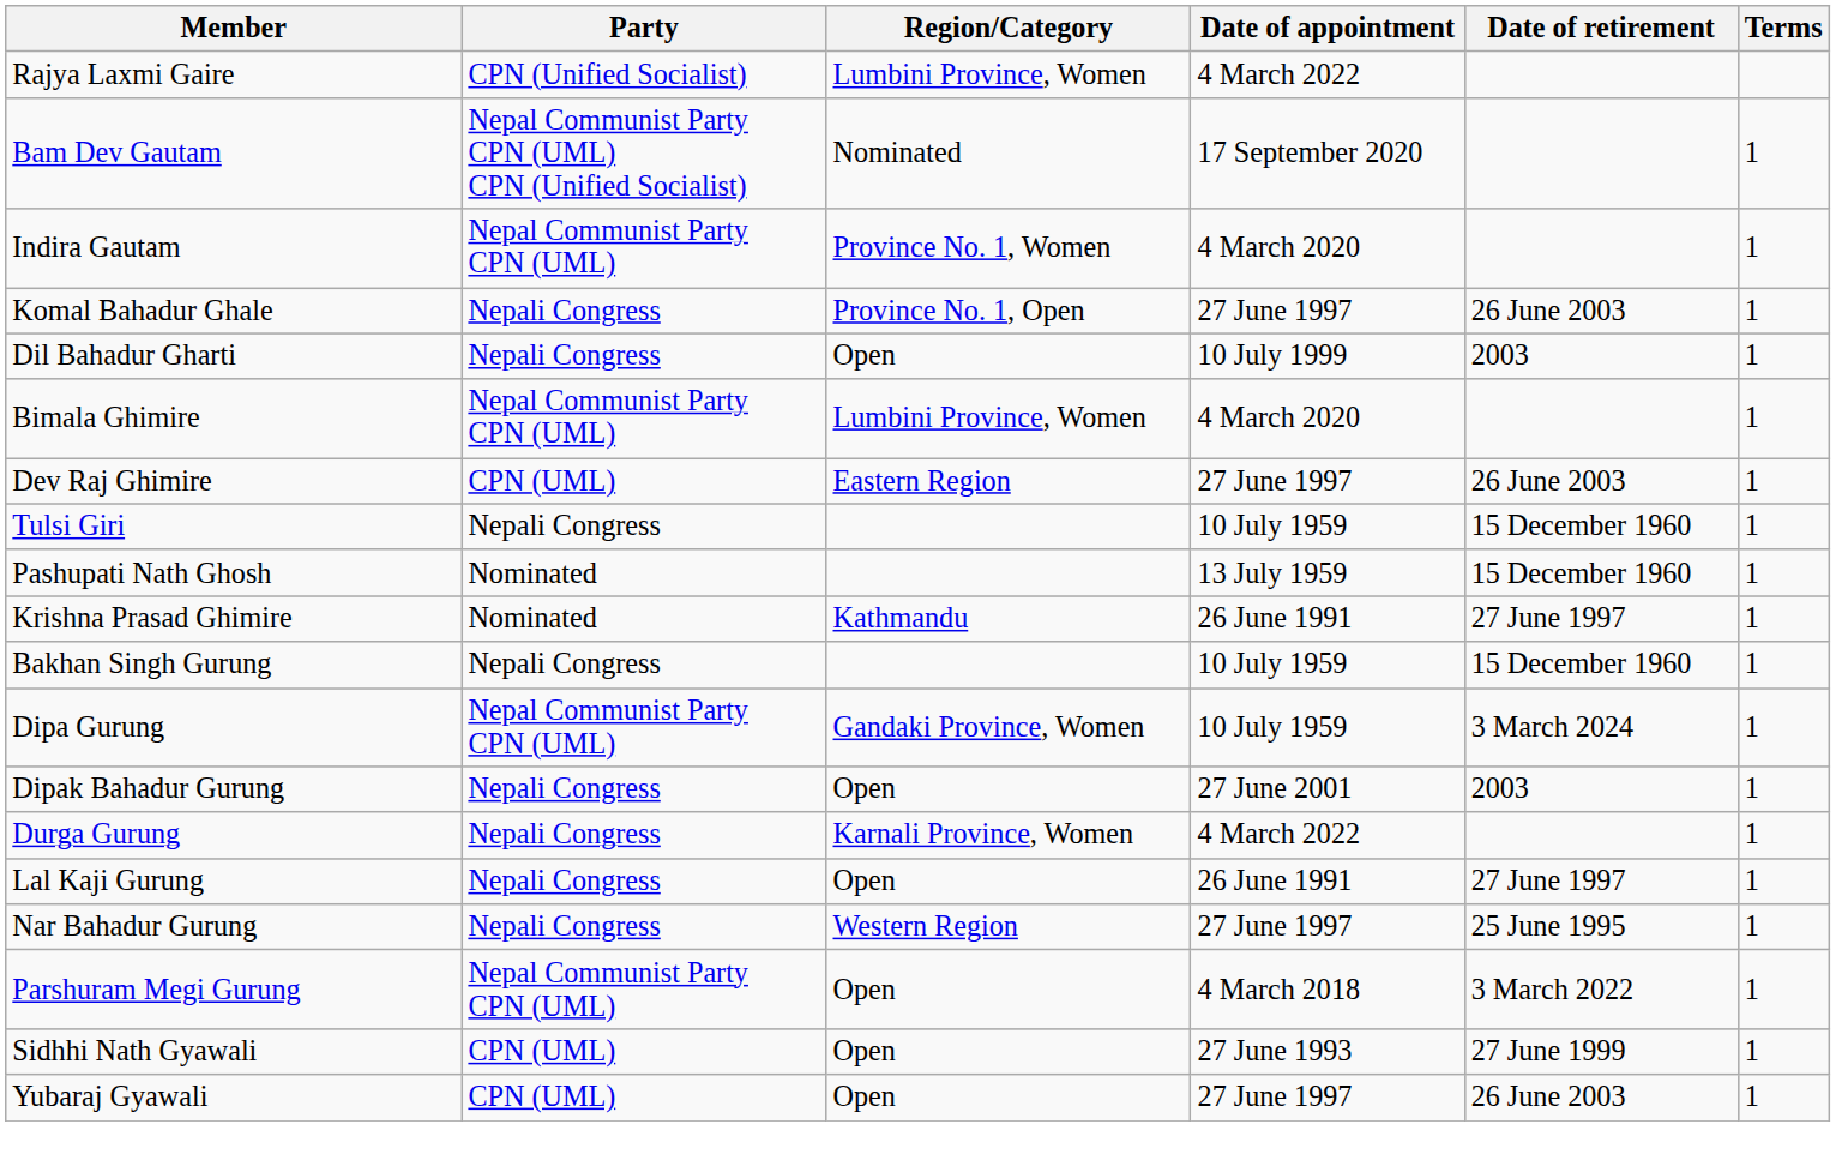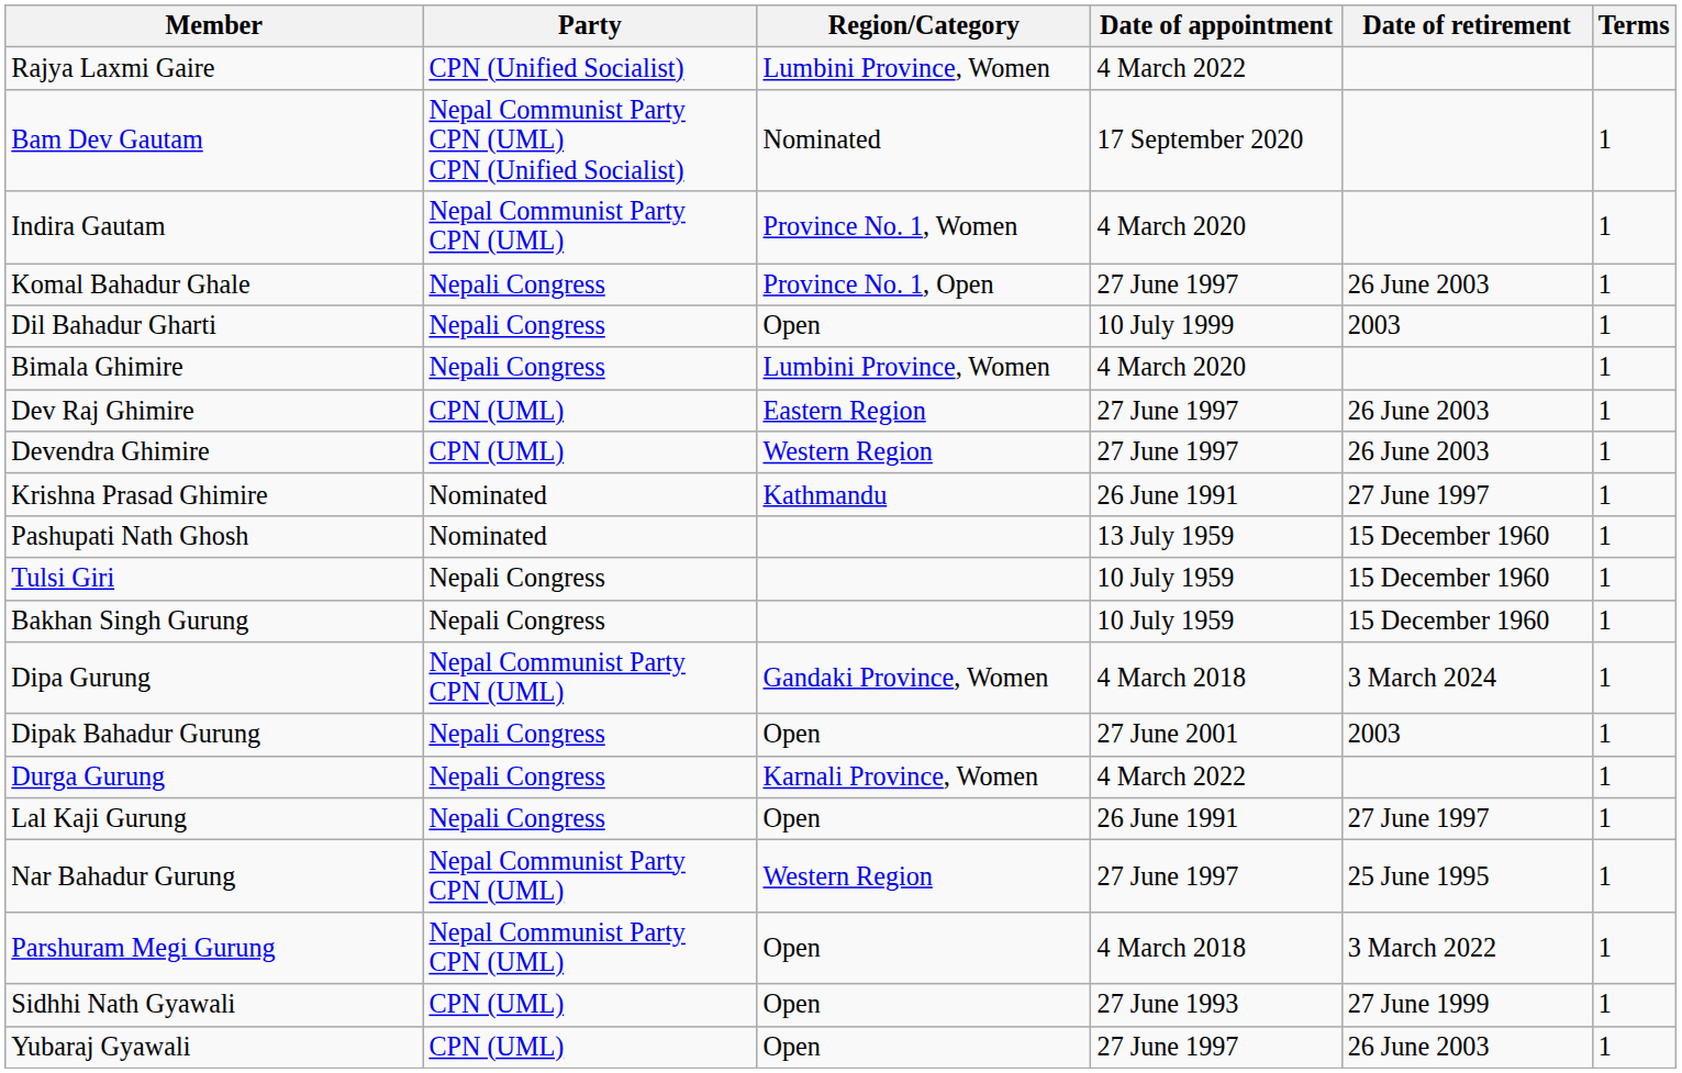Bimala Ghimire | Party: Nepal Communist Party CPN (UML) -> Nepali Congress
+ row: Devendra Ghimire | CPN (UML) | Western Region | 27 June 1997 | 26 June 2003 | 1
rows swapped: Krishna Prasad Ghimire <-> Tulsi Giri
Dipa Gurung | Date of appointment: 10 July 1959 -> 4 March 2018
Nar Bahadur Gurung | Party: Nepali Congress -> Nepal Communist Party CPN (UML)
